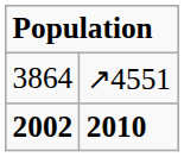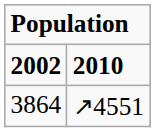rows swapped: 2002 <-> 3864
